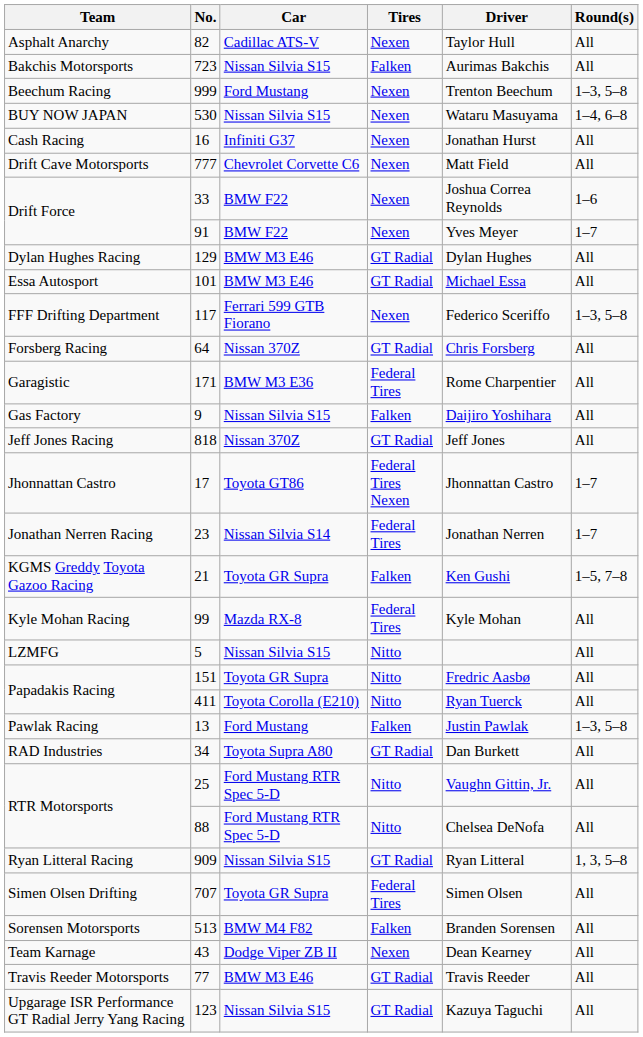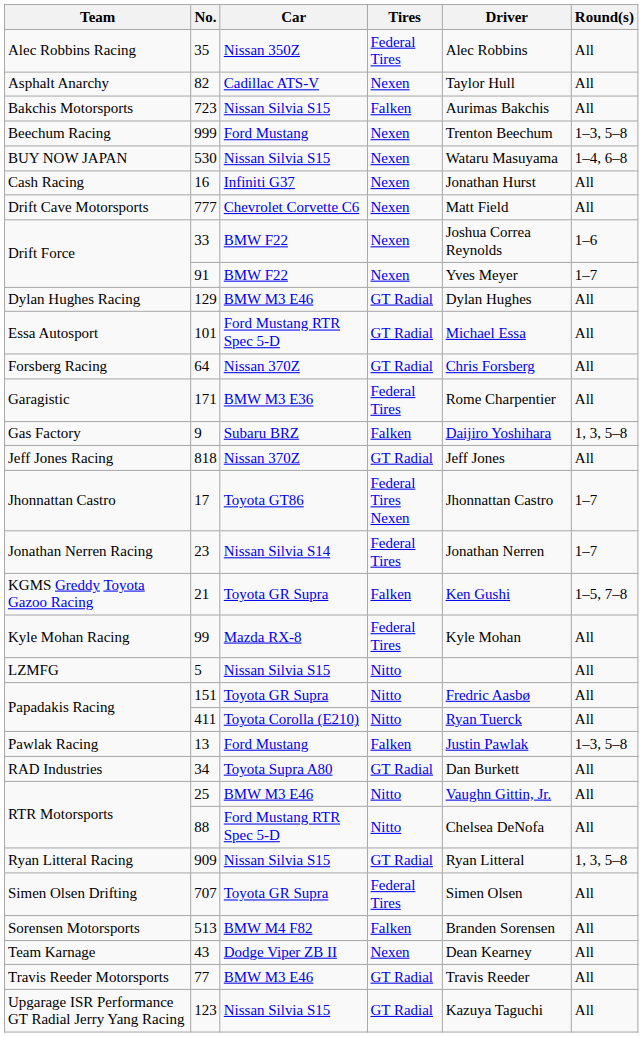+ row: Alec Robbins Racing | 35 | Nissan 350Z | Federal Tires | Alec Robbins | All
Essa Autosport | Car: BMW M3 E46 -> Ford Mustang RTR Spec 5-D
- row: FFF Drifting Department | 117 | Ferrari 599 GTB Fiorano | Nexen | Federico Sceriffo | 1–3, 5–8
Gas Factory | Car: Nissan Silvia S15 -> Subaru BRZ
Gas Factory | Round(s): All -> 1, 3, 5–8
RTR Motorsports / 25 | Car: Ford Mustang RTR Spec 5-D -> BMW M3 E46
